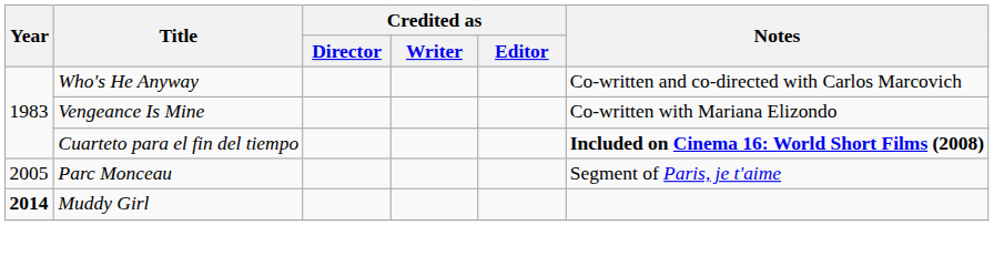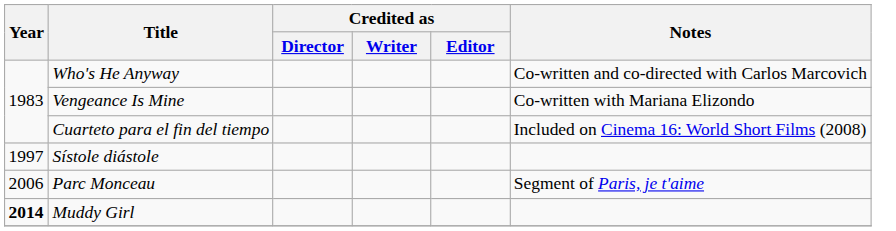Cuarteto para el fin del tiempo | Notes: bold -> normal
+ row: 1997 | Sístole diástole
Parc Monceau | Year: 2005 -> 2006
